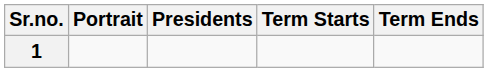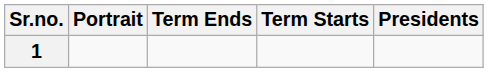columns swapped: Presidents <-> Term Ends
